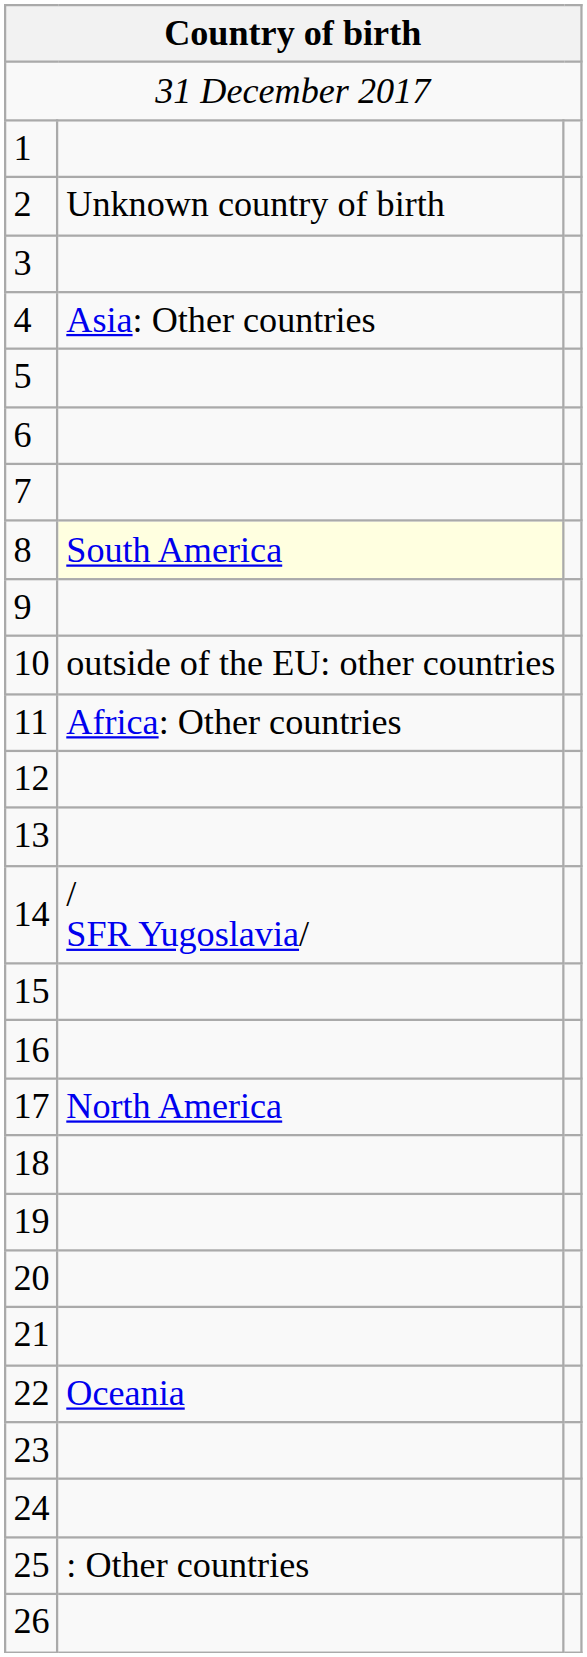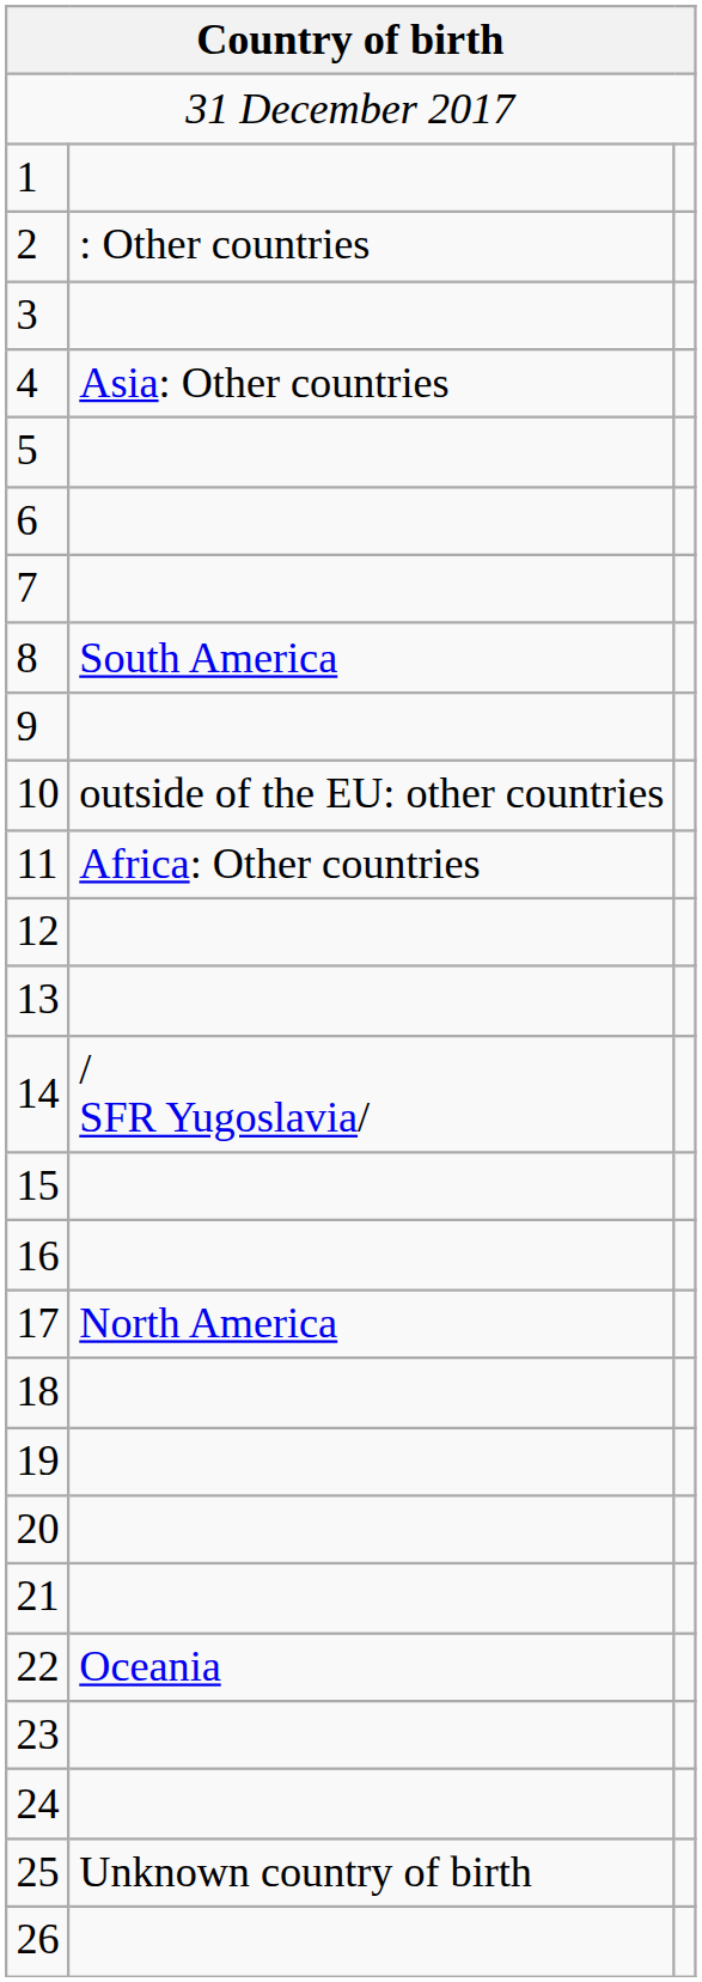2 | column 2: Unknown country of birth -> : Other countries
8 | column 2: lightyellow background -> no background
25 | column 2: : Other countries -> Unknown country of birth
